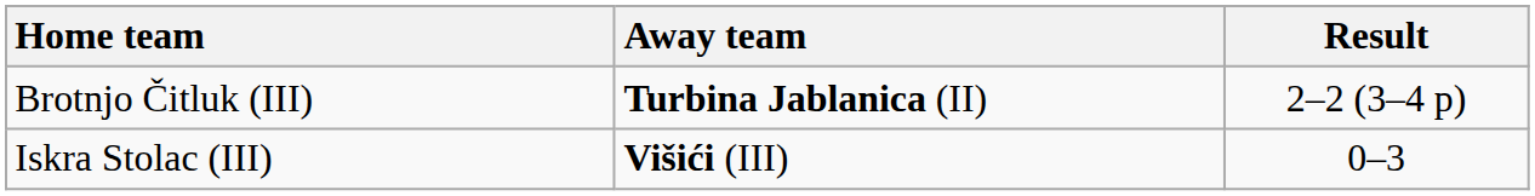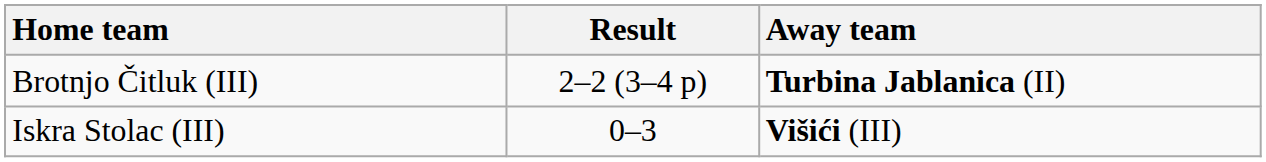columns swapped: Away team <-> Result
